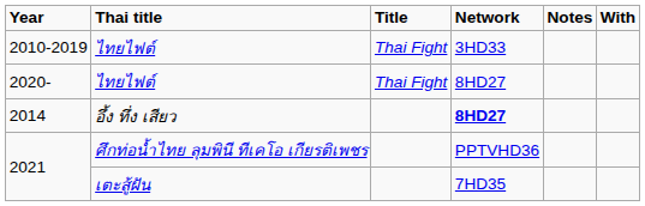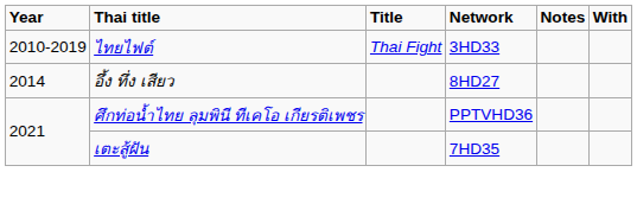- row: 2020- | ไทยไฟต์ | Thai Fight | 8HD27
2014 | Network: bold -> normal
